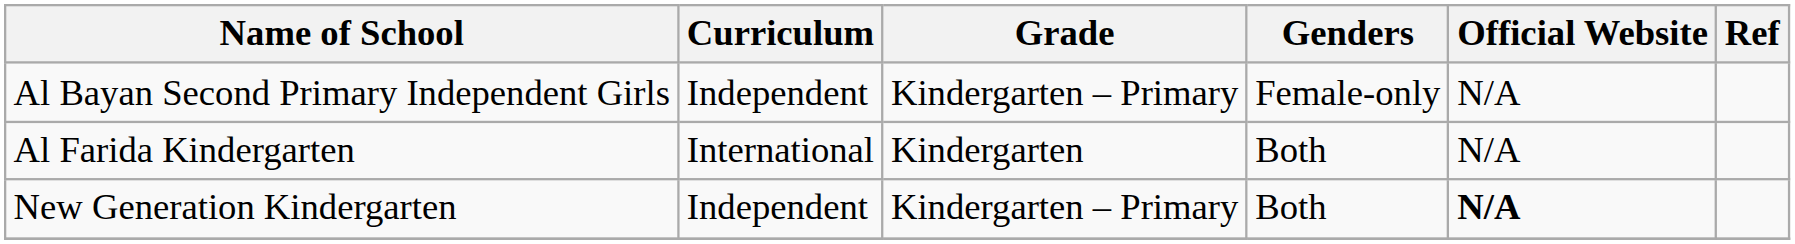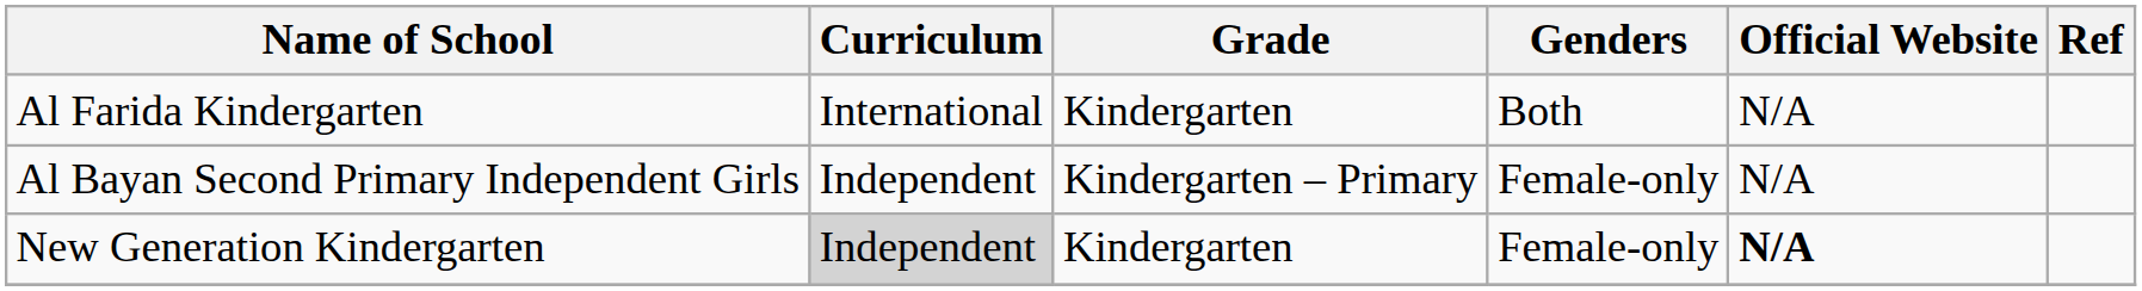rows swapped: Al Bayan Second Primary Independent Girls <-> Al Farida Kindergarten
New Generation Kindergarten | Curriculum: no background -> lightgrey background
New Generation Kindergarten | Grade: Kindergarten – Primary -> Kindergarten
New Generation Kindergarten | Genders: Both -> Female-only
